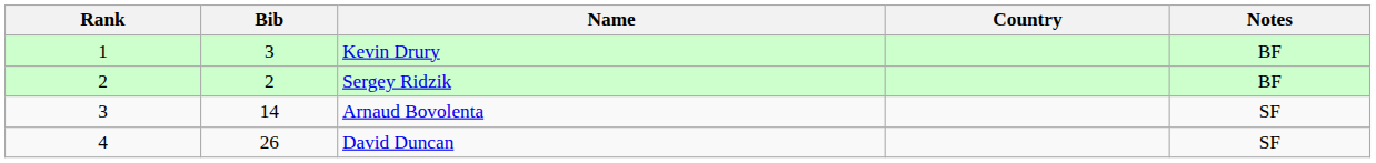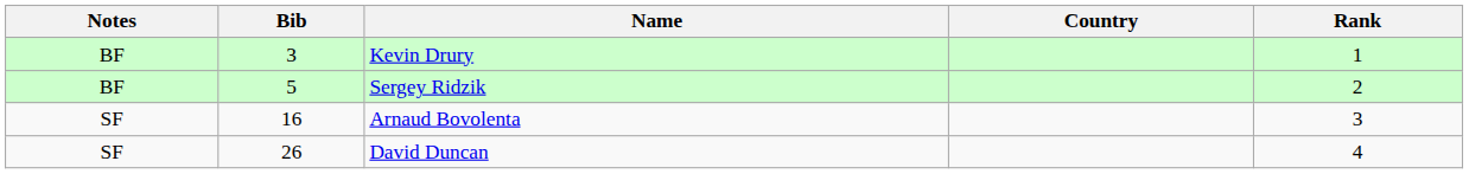columns swapped: Rank <-> Notes
Sergey Ridzik | Bib: 2 -> 5
Arnaud Bovolenta | Bib: 14 -> 16
